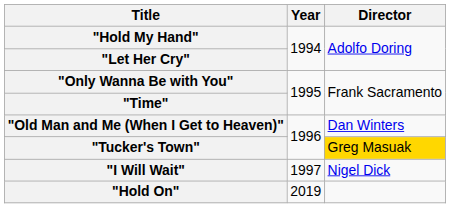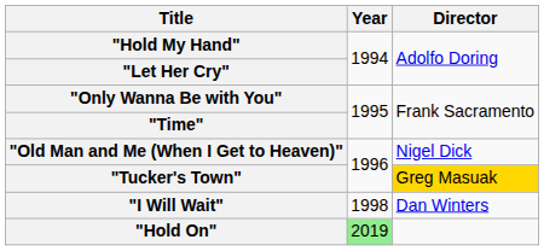"Old Man and Me (When I Get to Heaven)" | Director: Dan Winters -> Nigel Dick
"I Will Wait" | Year: 1997 -> 1998
"I Will Wait" | Director: Nigel Dick -> Dan Winters
"Hold On" | Year: no background -> lightgreen background
